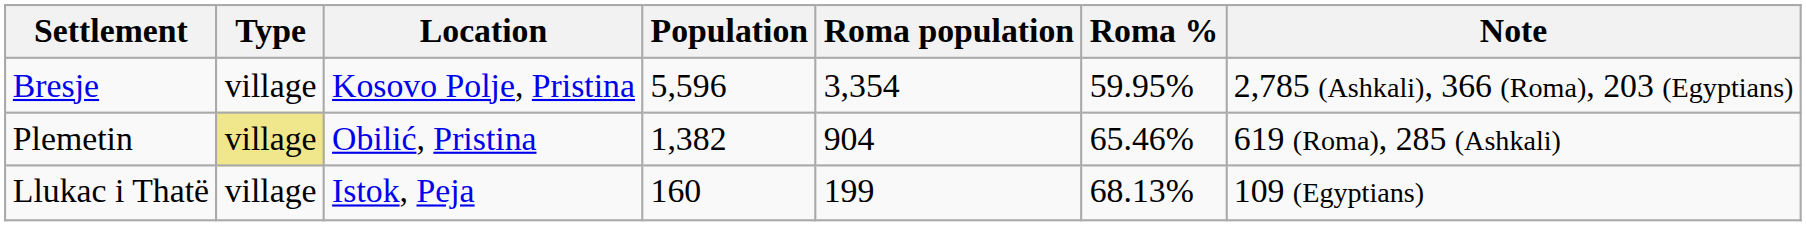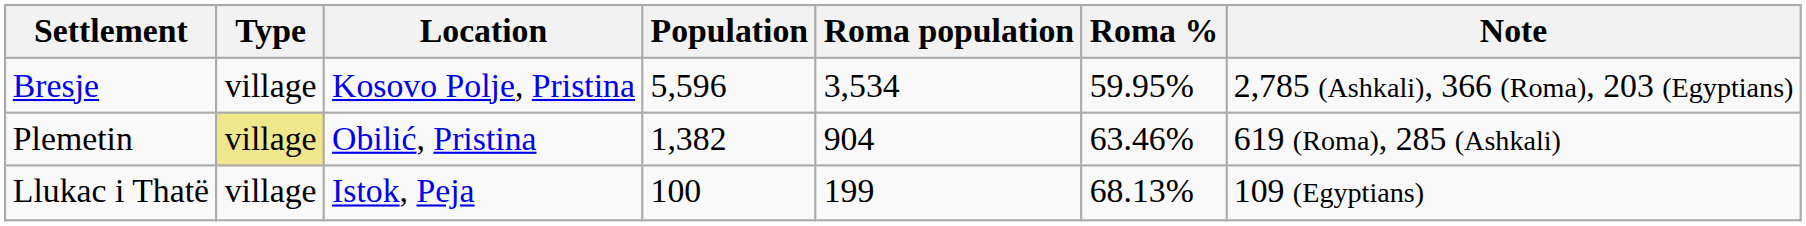Bresje | Roma population: 3,354 -> 3,534
Plemetin | Roma %: 65.46% -> 63.46%
Llukac i Thatë | Population: 160 -> 100
